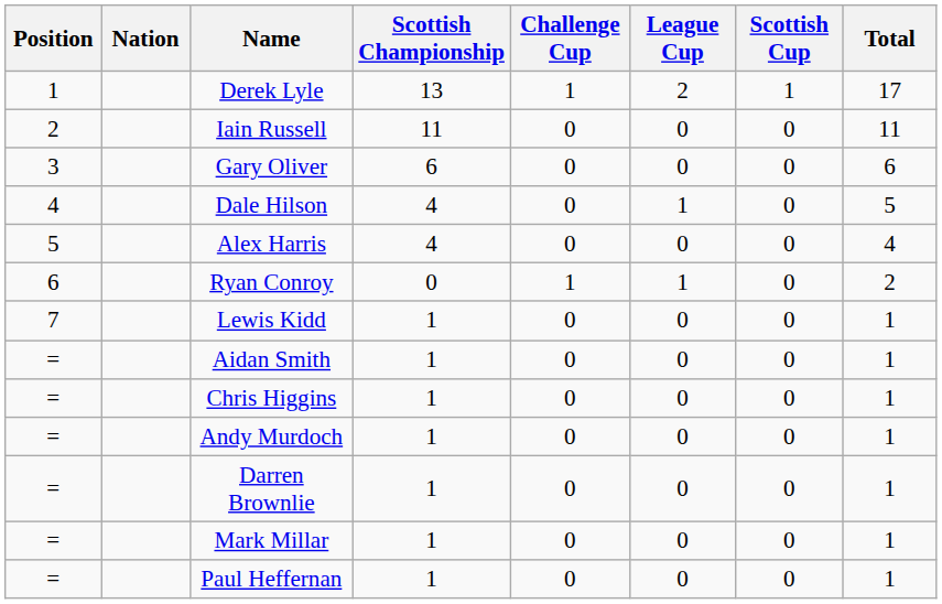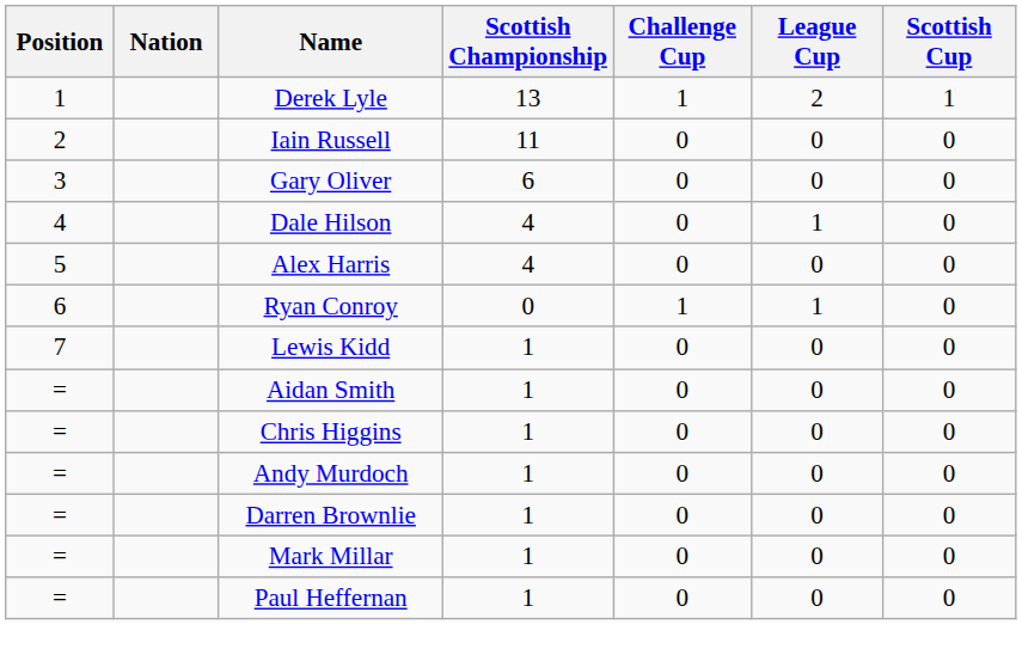- column: Total | 17 | 11 | 6 | 5 | 4 | 2 | 1 | 1 | 1 | 1 | 1 | 1 | 1
